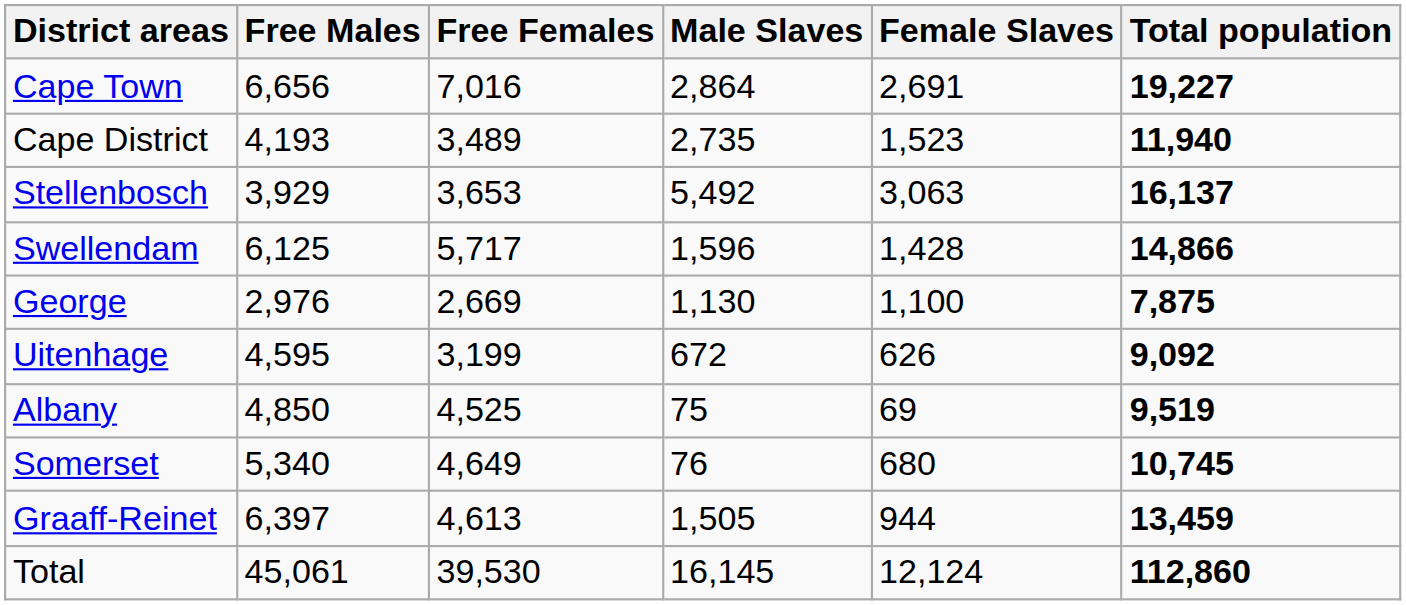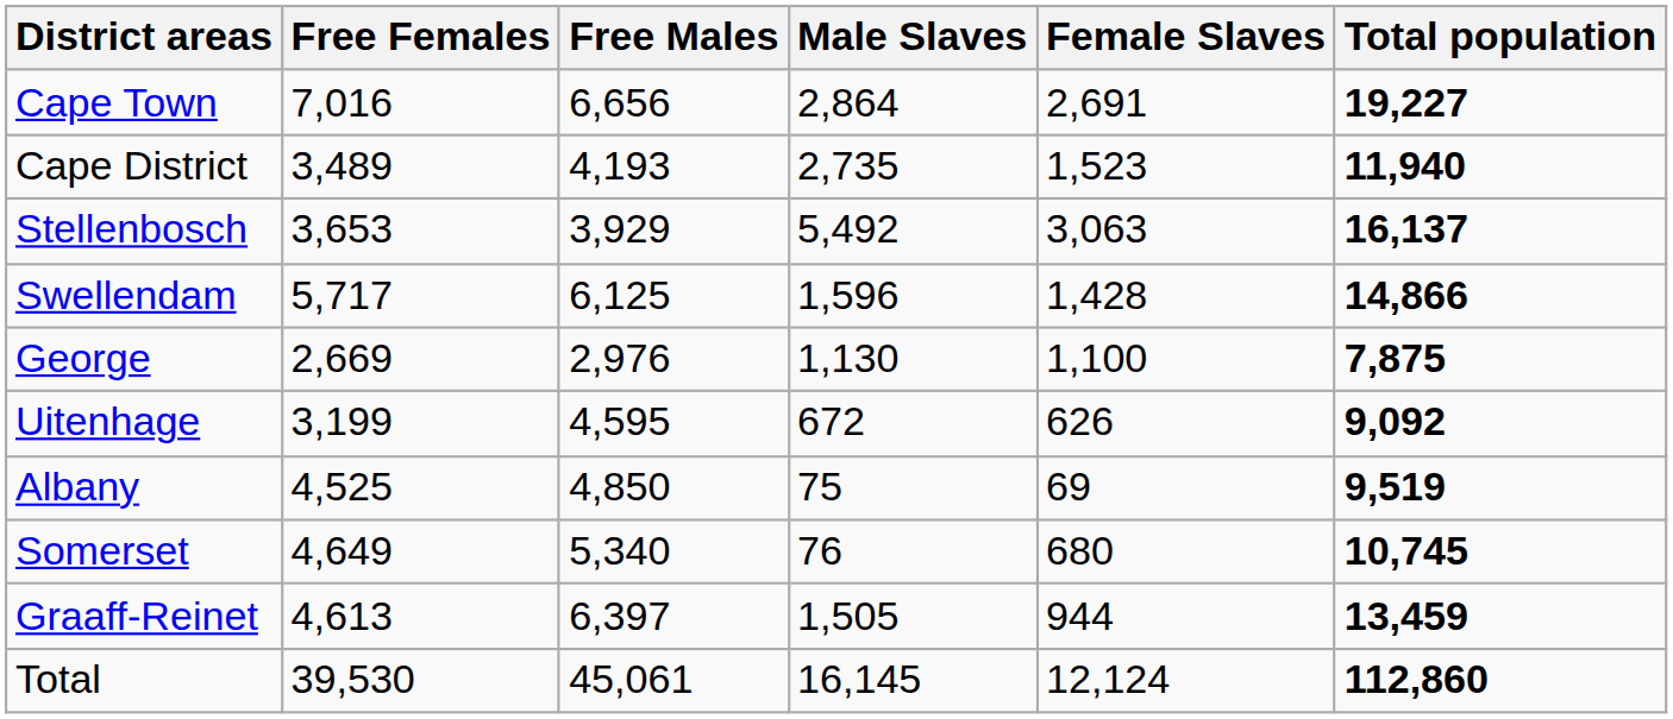columns swapped: Free Males <-> Free Females
